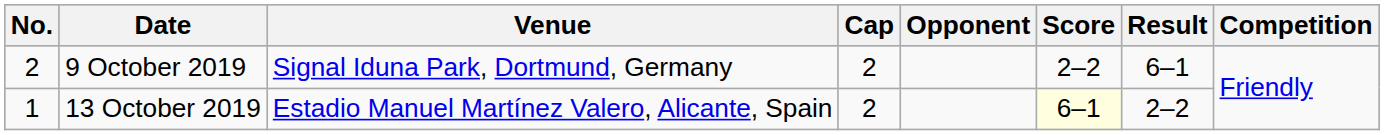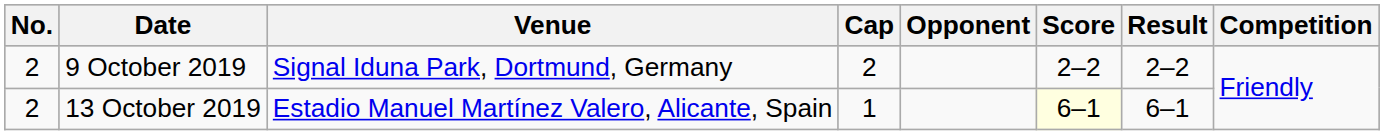9 October 2019 | Result: 6–1 -> 2–2
13 October 2019 | No.: 1 -> 2
13 October 2019 | Cap: 2 -> 1
13 October 2019 | Result: 2–2 -> 6–1
